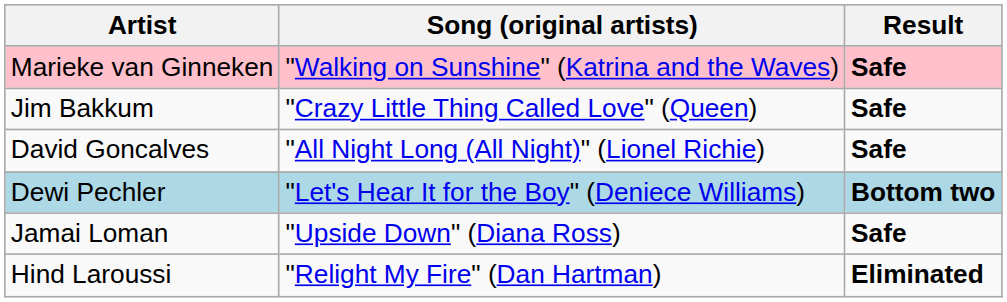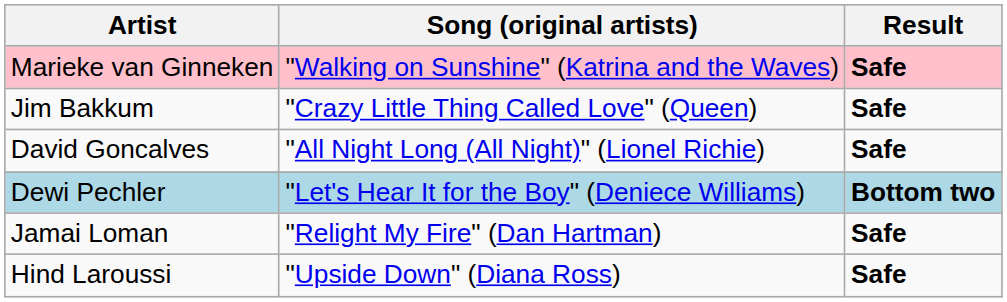Jamai Loman | Song (original artists): "Upside Down" (Diana Ross) -> "Relight My Fire" (Dan Hartman)
Hind Laroussi | Song (original artists): "Relight My Fire" (Dan Hartman) -> "Upside Down" (Diana Ross)
Hind Laroussi | Result: Eliminated -> Safe
